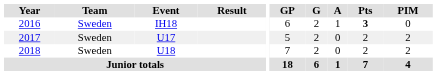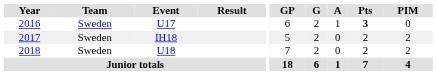2016 | Event: IH18 -> U17
2017 | Event: U17 -> IH18
